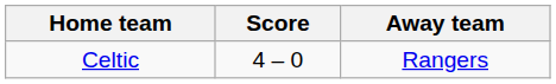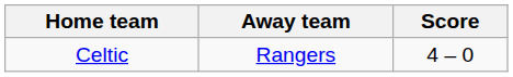columns swapped: Score <-> Away team
